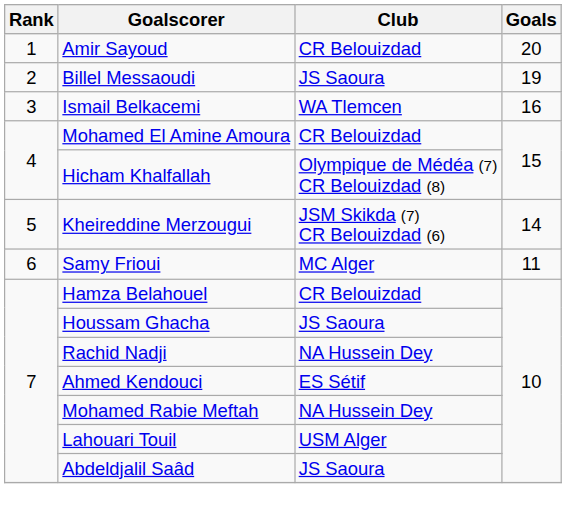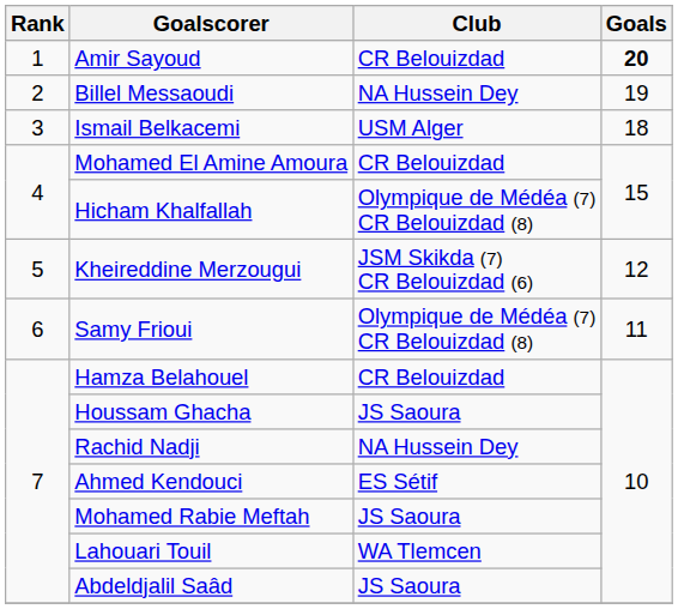Amir Sayoud | Goals: normal -> bold
Billel Messaoudi | Club: JS Saoura -> NA Hussein Dey
Ismail Belkacemi | Club: WA Tlemcen -> USM Alger
Ismail Belkacemi | Goals: 16 -> 18
Kheireddine Merzougui | Goals: 14 -> 12
Samy Frioui | Club: MC Alger -> Olympique de Médéa (7) CR Belouizdad (8)
Mohamed Rabie Meftah | Club: NA Hussein Dey -> JS Saoura
Lahouari Touil | Club: USM Alger -> WA Tlemcen
